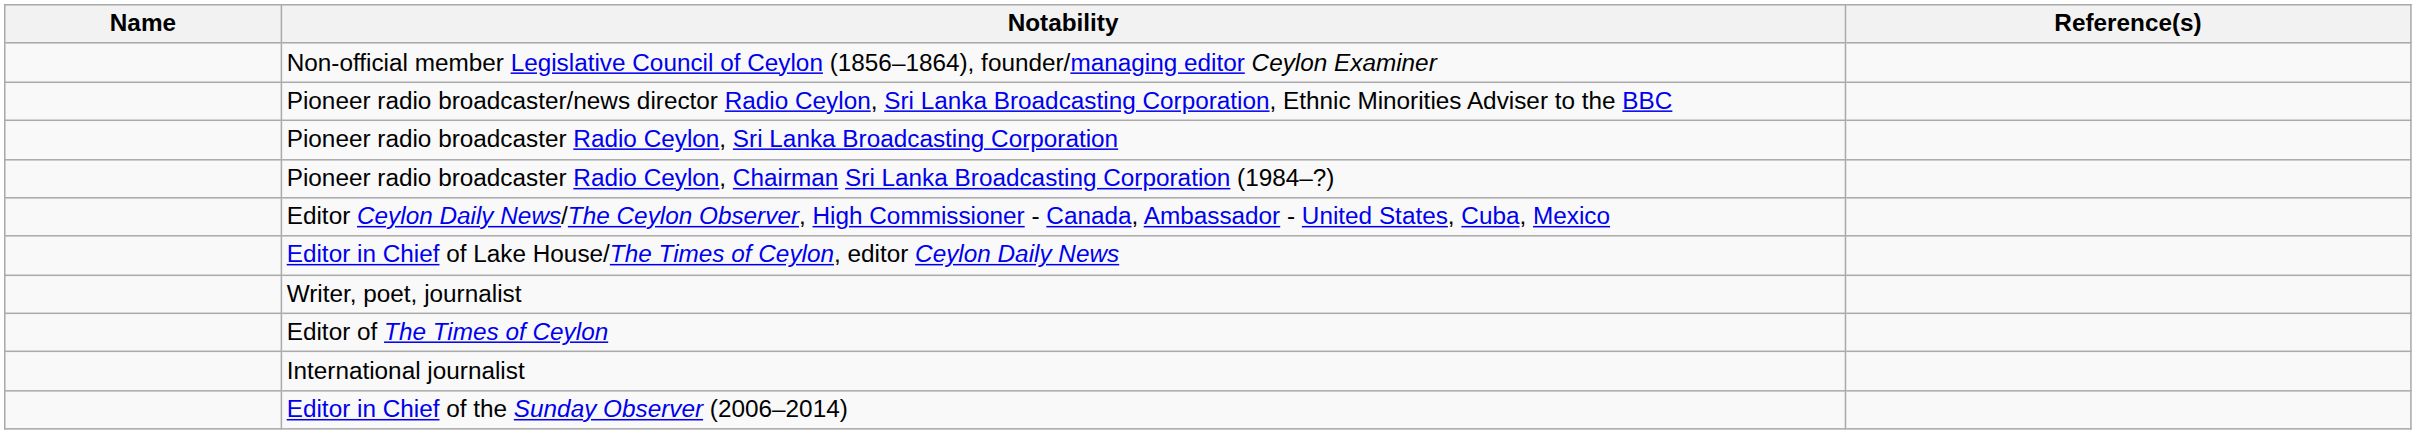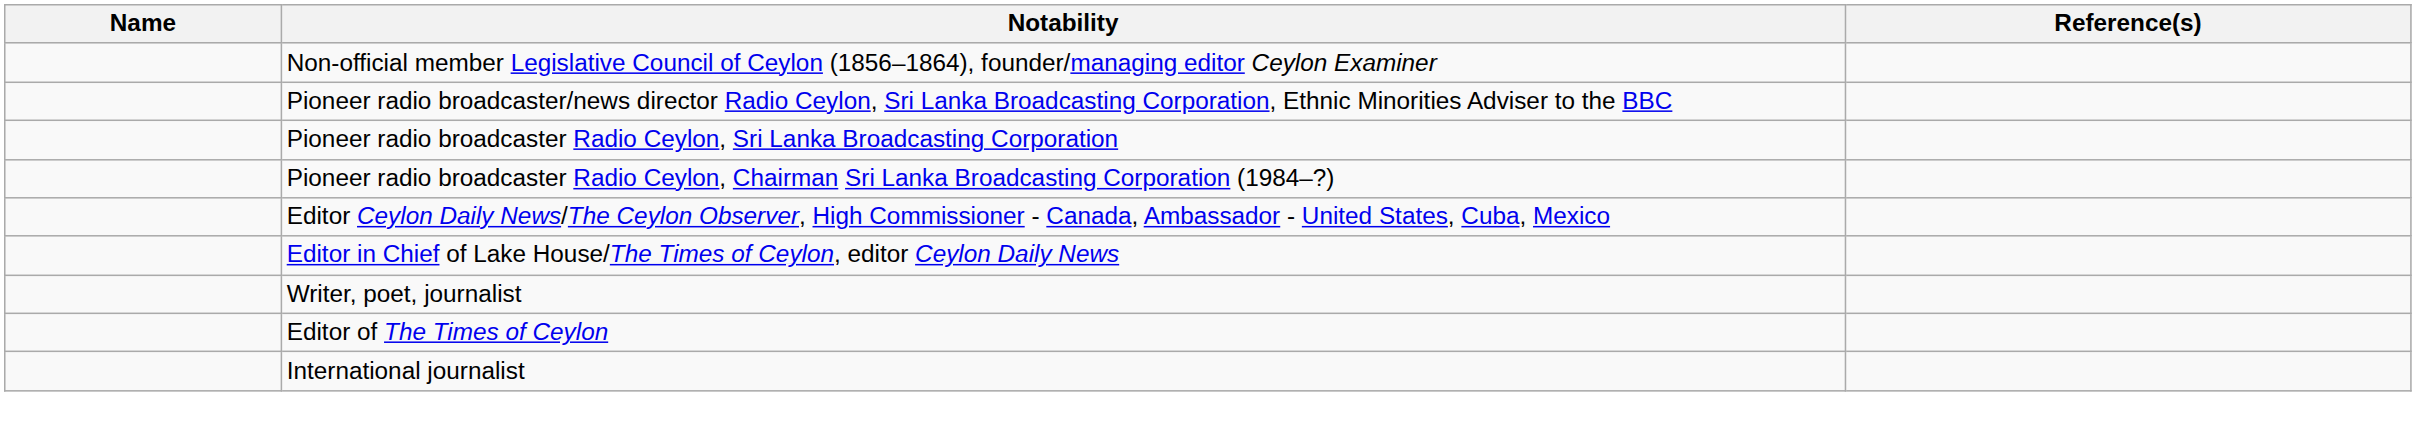- row: Editor in Chief of the Sunday Observer (2006–2014)
